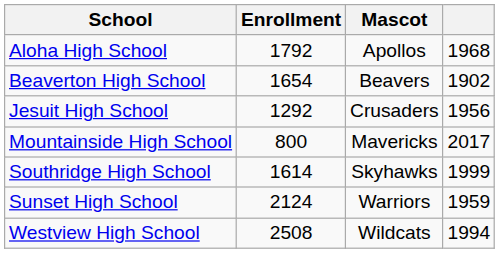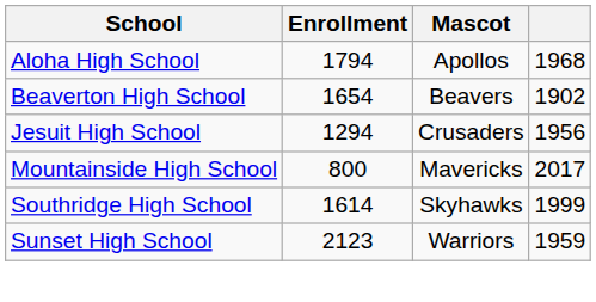Aloha High School | Enrollment: 1792 -> 1794
Jesuit High School | Enrollment: 1292 -> 1294
Sunset High School | Enrollment: 2124 -> 2123
- row: Westview High School | 2508 | Wildcats | 1994
